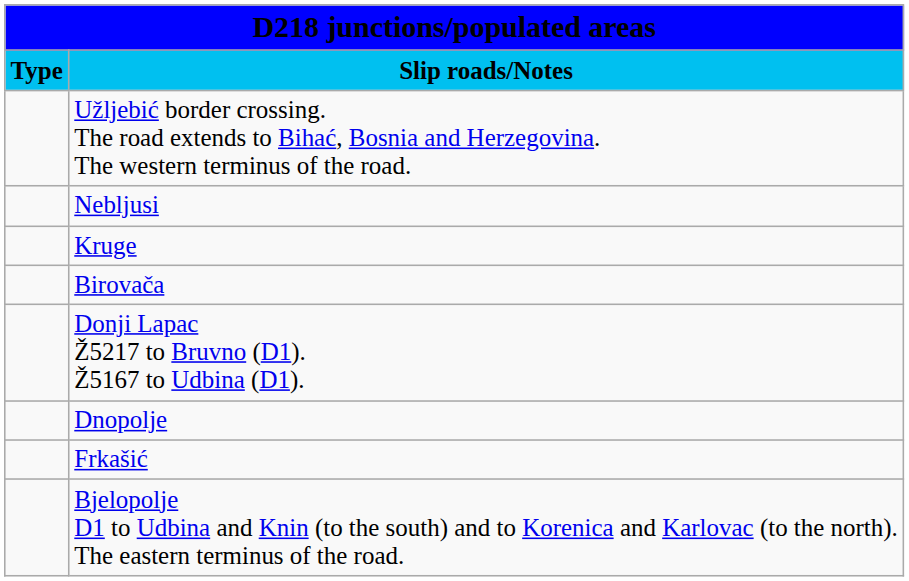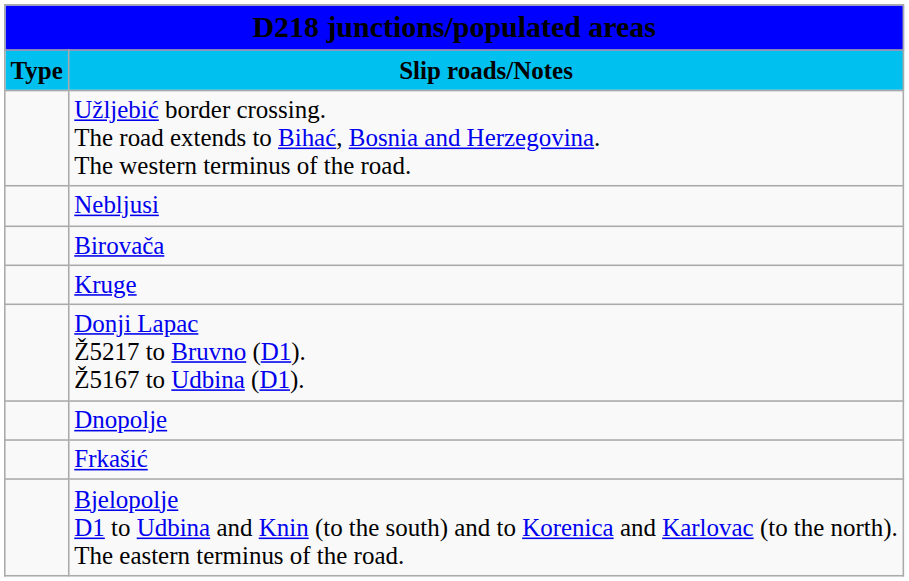rows swapped: Kruge <-> Birovača
